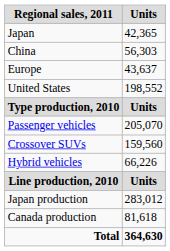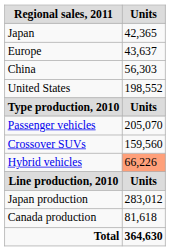rows swapped: China <-> Europe
Hybrid vehicles | Units: no background -> lightsalmon background
